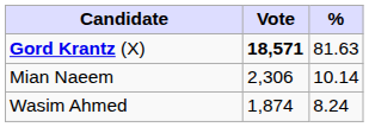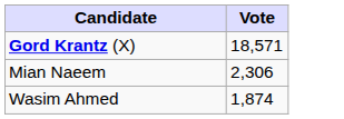- column: % | 81.63 | 10.14 | 8.24
Gord Krantz (X) | Vote: bold -> normal
